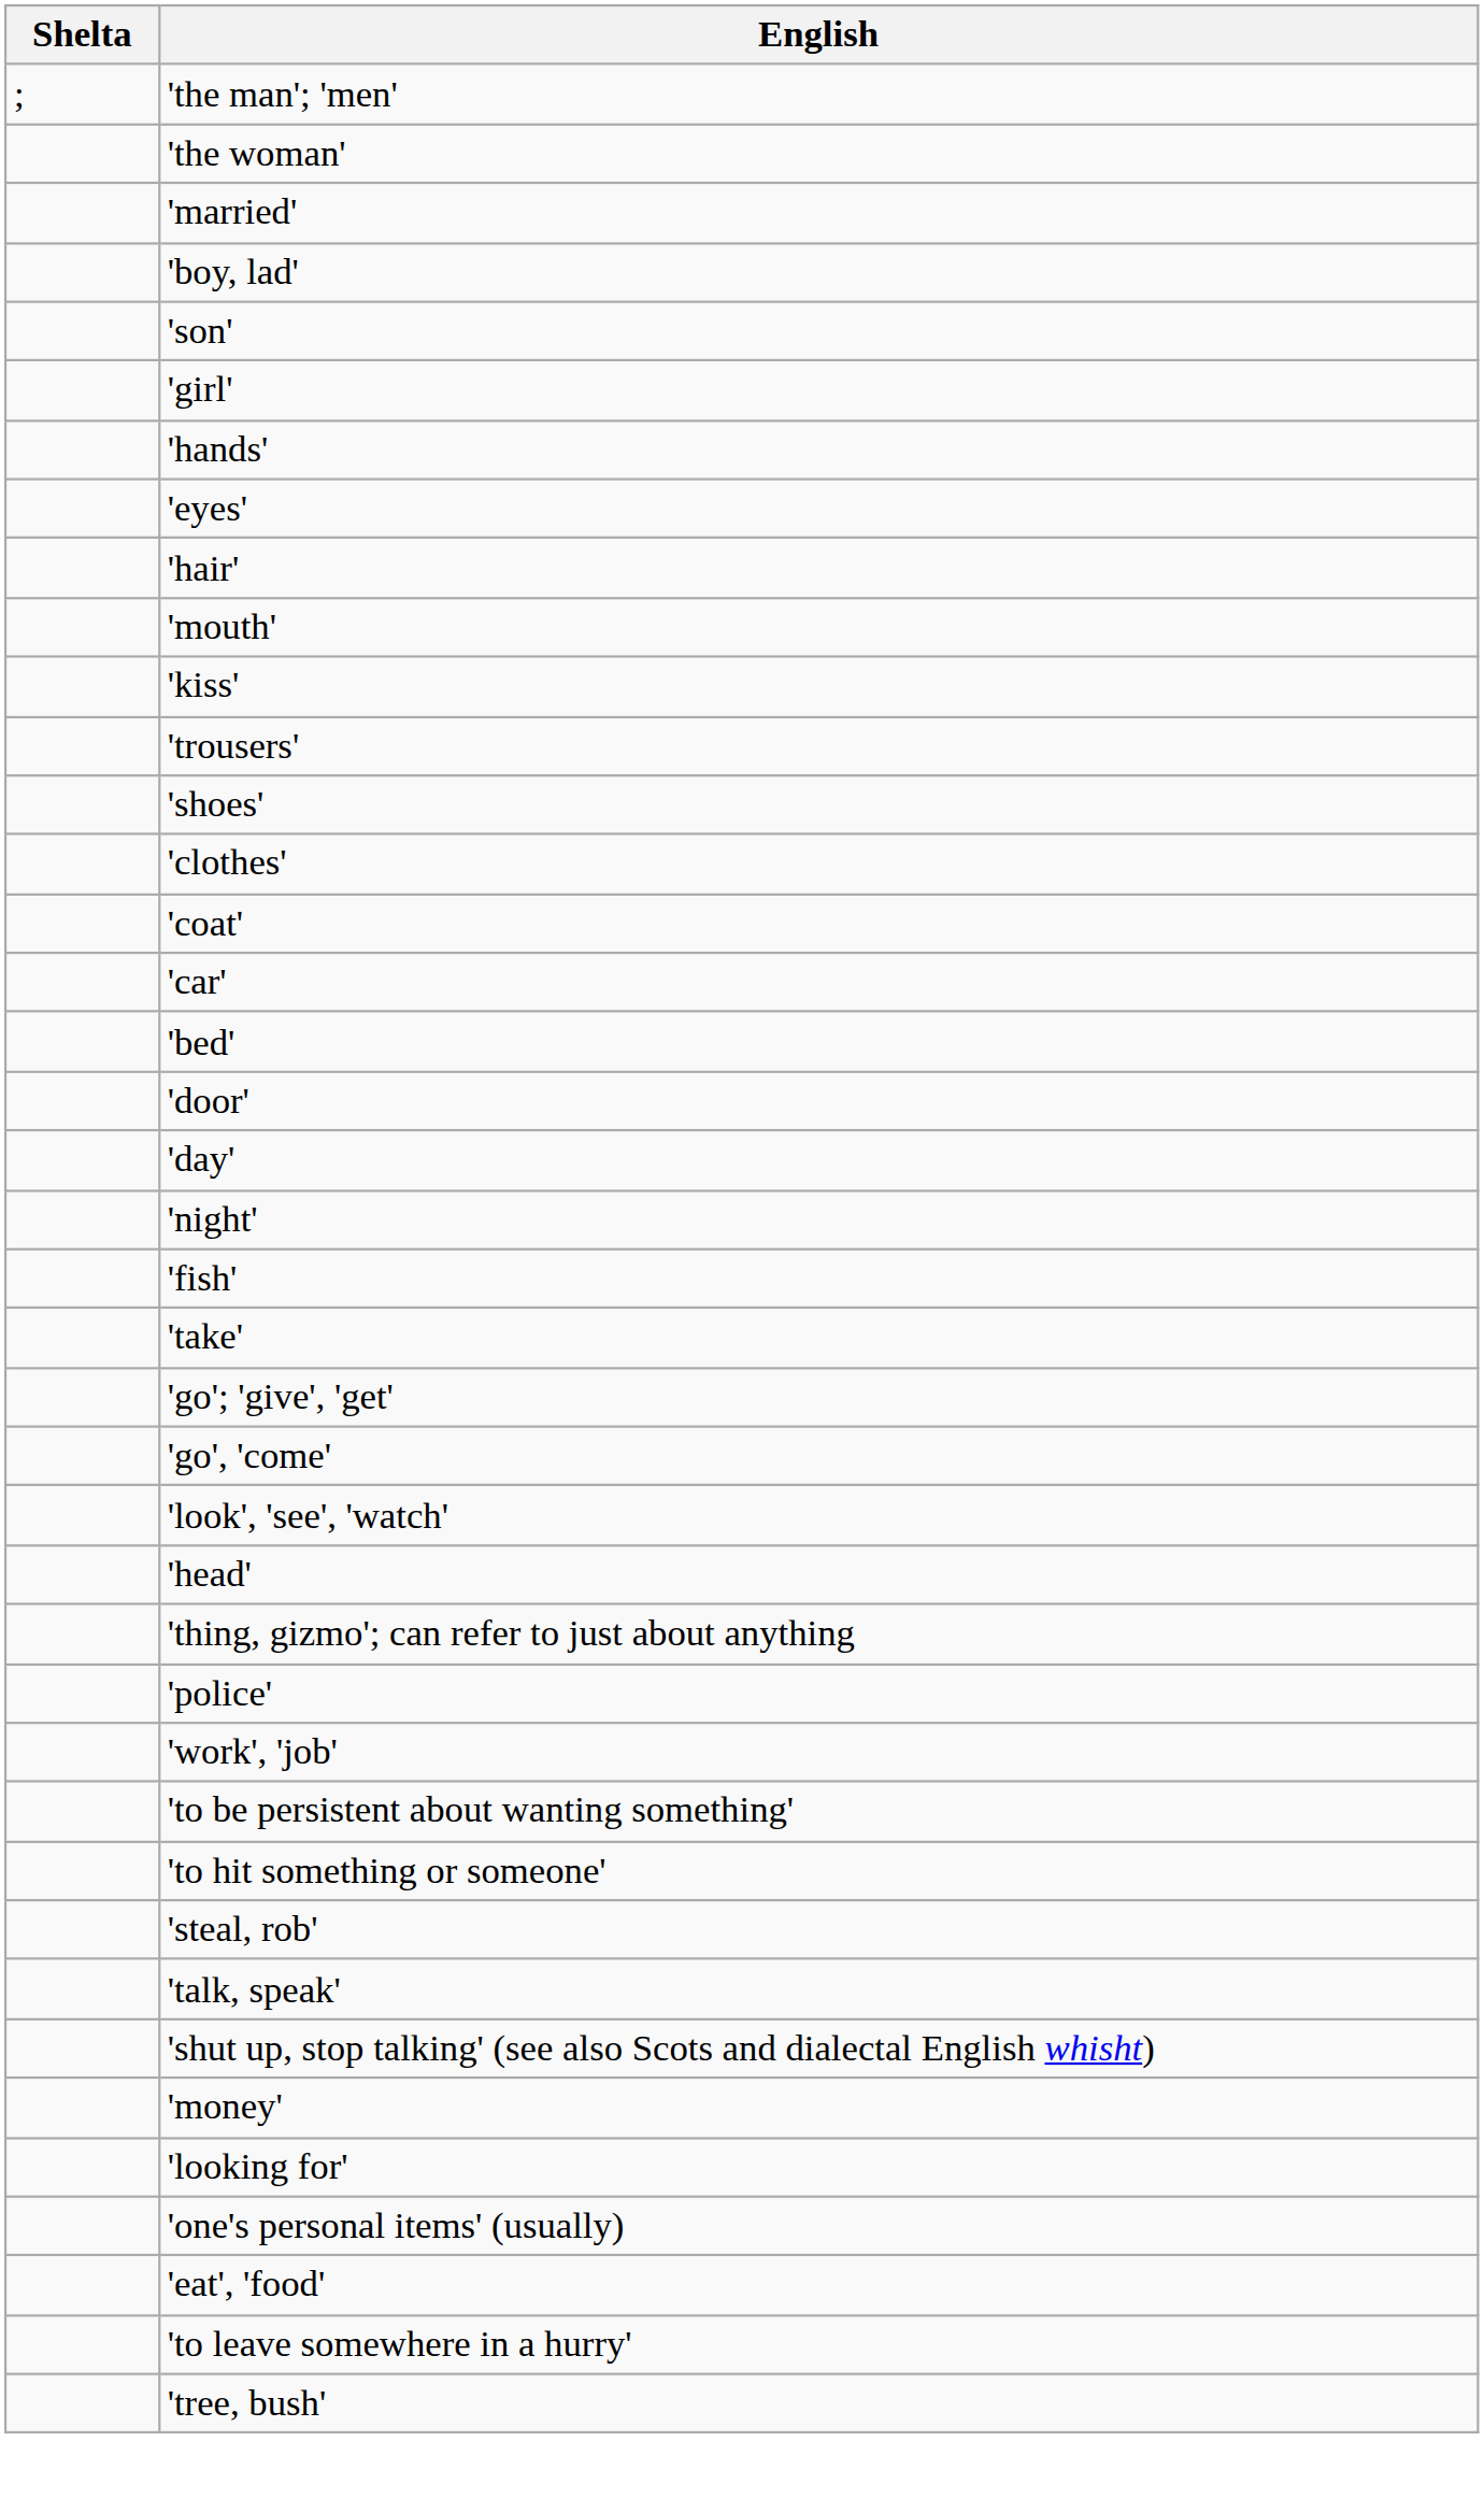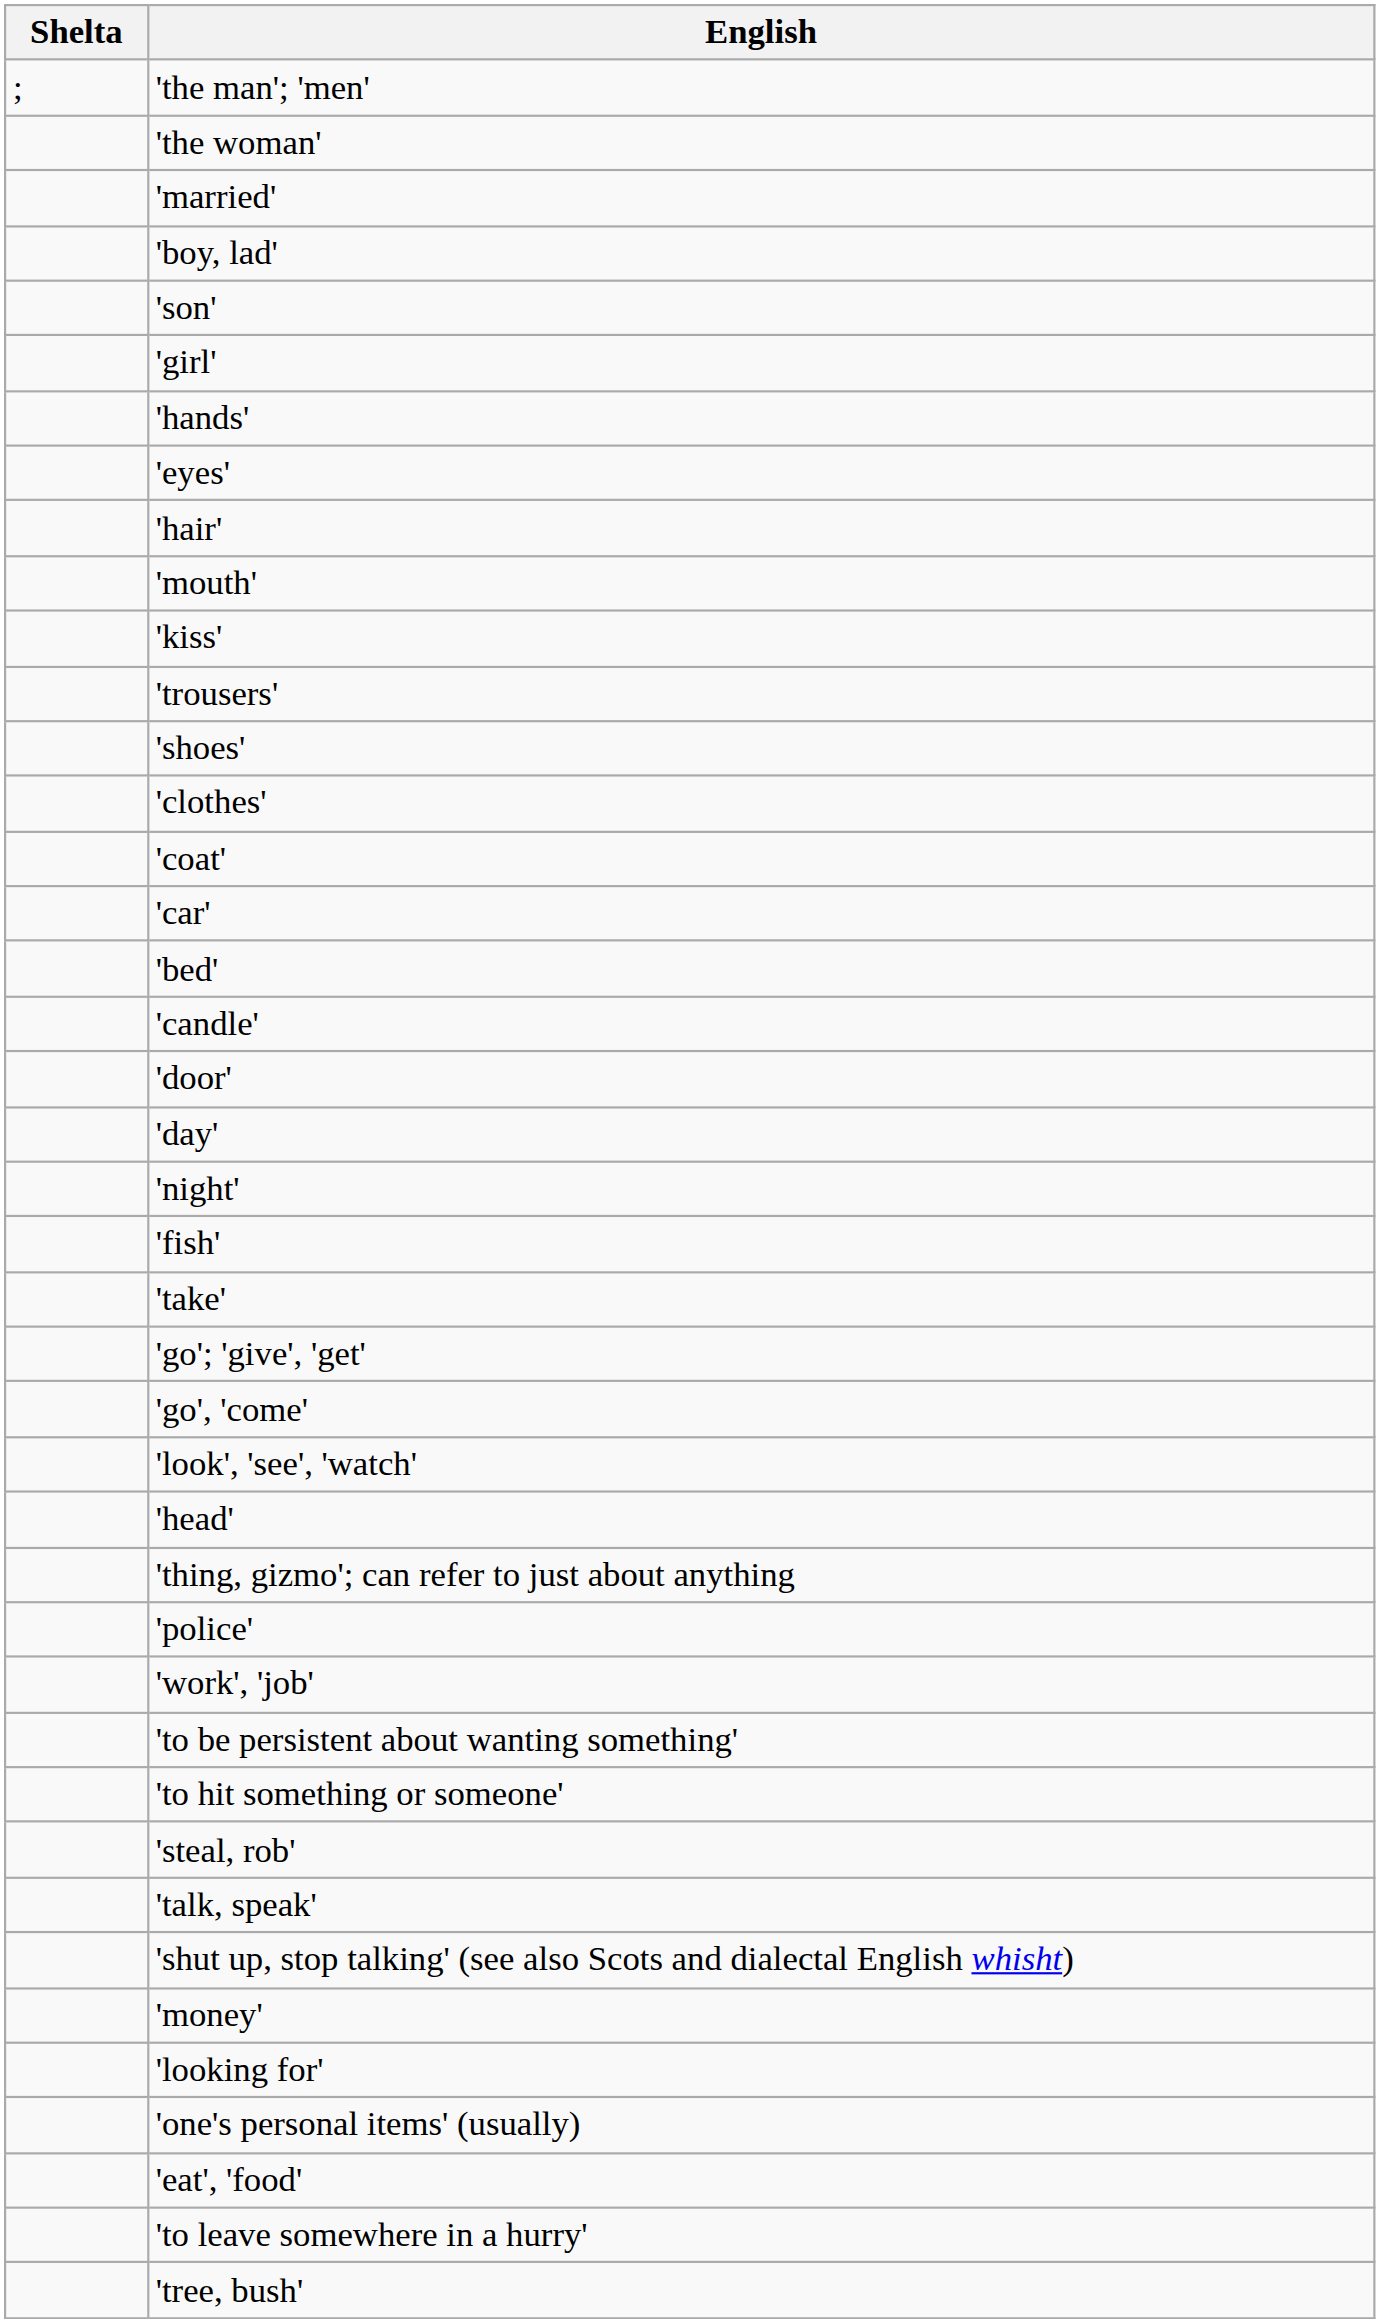+ row: 'candle'
